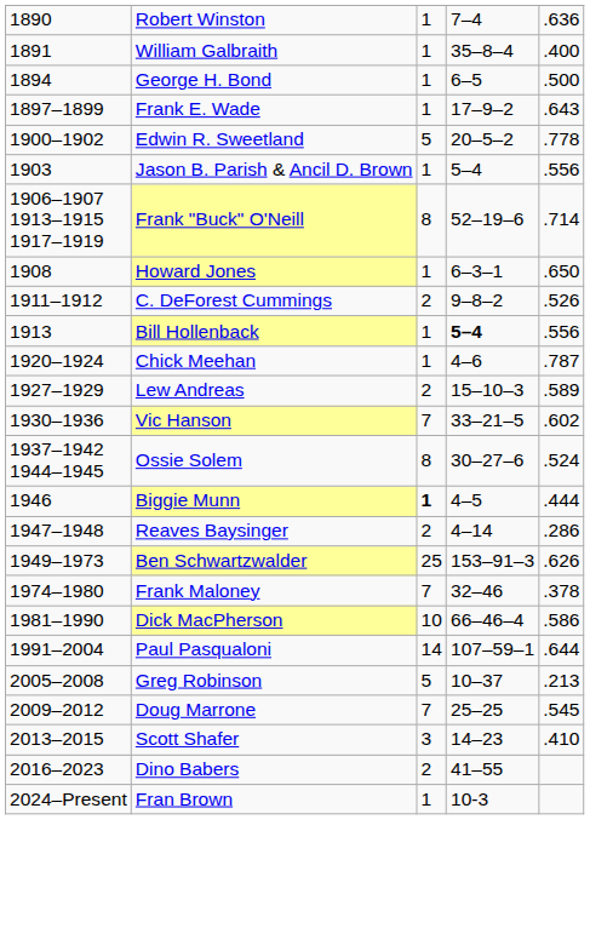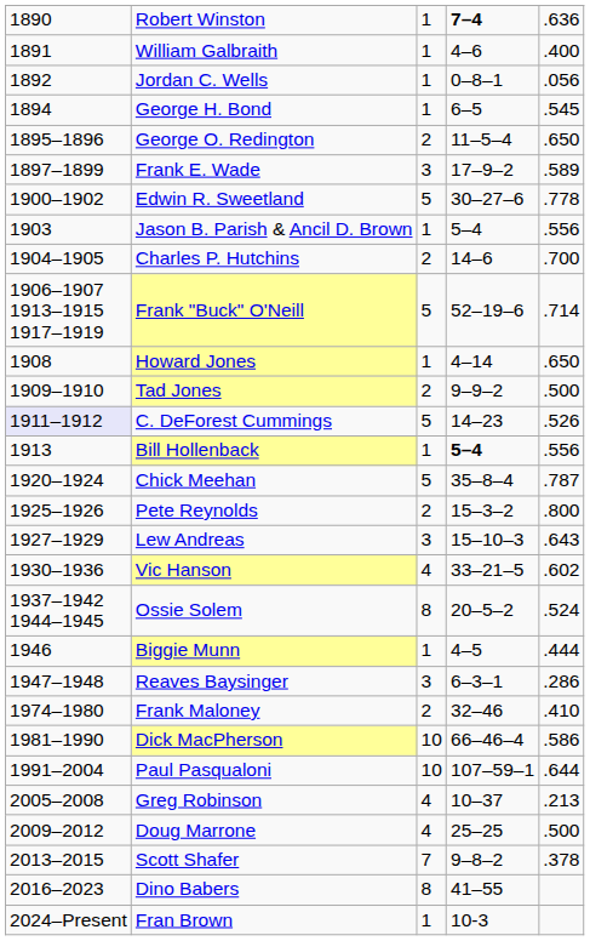Robert Winston | column 4: normal -> bold
William Galbraith | column 4: 35–8–4 -> 4–6
+ row: 1892 | Jordan C. Wells | 1 | 0–8–1 | .056
George H. Bond | column 5: .500 -> .545
+ row: 1895–1896 | George O. Redington | 2 | 11–5–4 | .650
Frank E. Wade | column 3: 1 -> 3
Frank E. Wade | column 5: .643 -> .589
Edwin R. Sweetland | column 4: 20–5–2 -> 30–27–6
+ row: 1904–1905 | Charles P. Hutchins | 2 | 14–6 | .700
Frank "Buck" O'Neill | column 3: 8 -> 5
Howard Jones | column 4: 6–3–1 -> 4–14
+ row: 1909–1910 | Tad Jones | 2 | 9–9–2 | .500
C. DeForest Cummings | column 1: no background -> lavender background
C. DeForest Cummings | column 3: 2 -> 5
C. DeForest Cummings | column 4: 9–8–2 -> 14–23
Chick Meehan | column 3: 1 -> 5
Chick Meehan | column 4: 4–6 -> 35–8–4
+ row: 1925–1926 | Pete Reynolds | 2 | 15–3–2 | .800
Lew Andreas | column 3: 2 -> 3
Lew Andreas | column 5: .589 -> .643
Vic Hanson | column 3: 7 -> 4
Ossie Solem | column 4: 30–27–6 -> 20–5–2
Biggie Munn | column 3: bold -> normal
Reaves Baysinger | column 3: 2 -> 3
Reaves Baysinger | column 4: 4–14 -> 6–3–1
- row: 1949–1973 | Ben Schwartzwalder | 25 | 153–91–3 | .626
Frank Maloney | column 3: 7 -> 2
Frank Maloney | column 5: .378 -> .410
Paul Pasqualoni | column 3: 14 -> 10
Greg Robinson | column 3: 5 -> 4
Doug Marrone | column 3: 7 -> 4
Doug Marrone | column 5: .545 -> .500
Scott Shafer | column 3: 3 -> 7
Scott Shafer | column 4: 14–23 -> 9–8–2
Scott Shafer | column 5: .410 -> .378
Dino Babers | column 3: 2 -> 8
